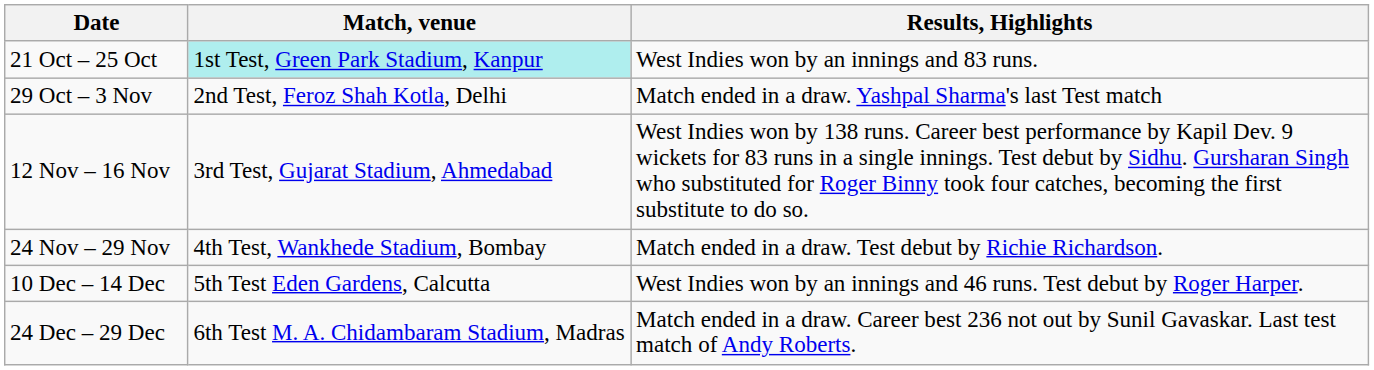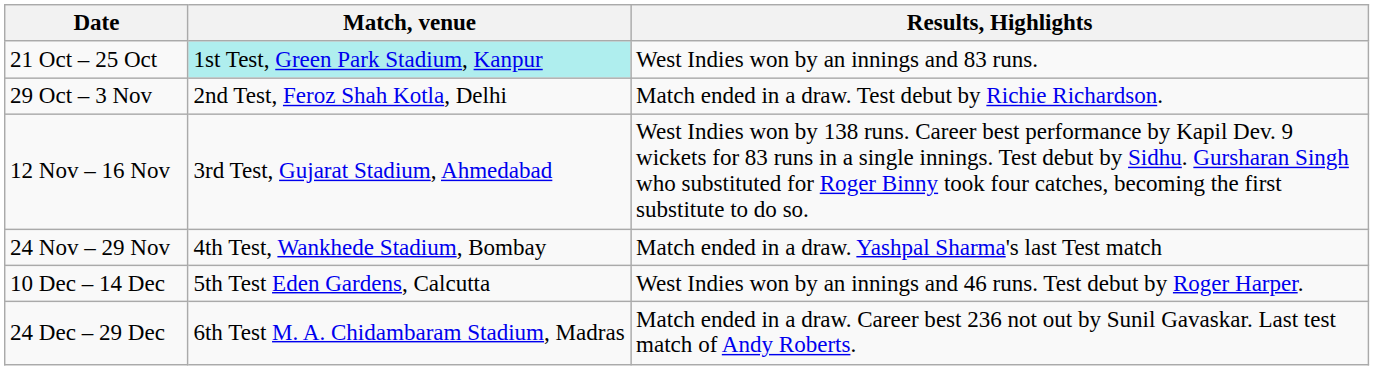29 Oct – 3 Nov | Results, Highlights: Match ended in a draw. Yashpal Sharma's last Test match -> Match ended in a draw. Test debut by Richie Richardson.
24 Nov – 29 Nov | Results, Highlights: Match ended in a draw. Test debut by Richie Richardson. -> Match ended in a draw. Yashpal Sharma's last Test match
